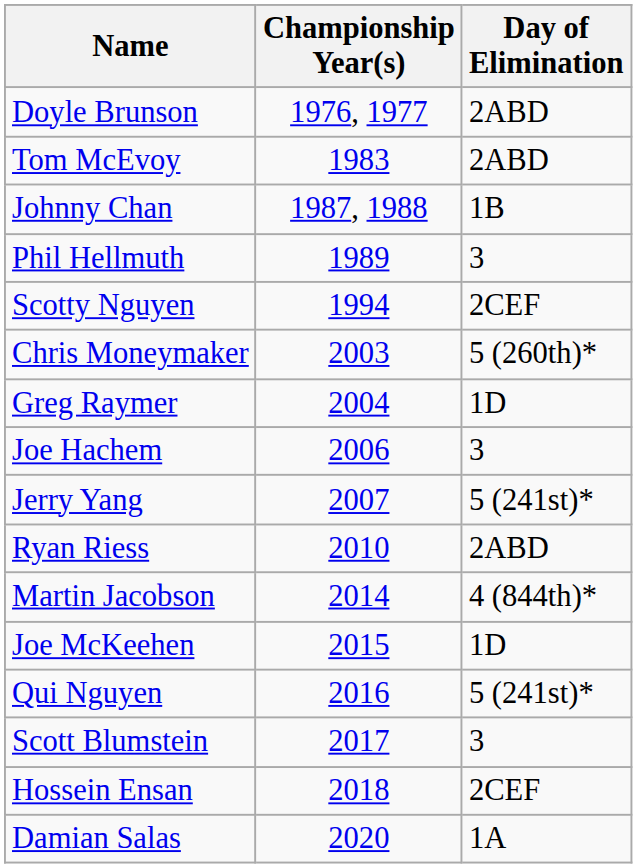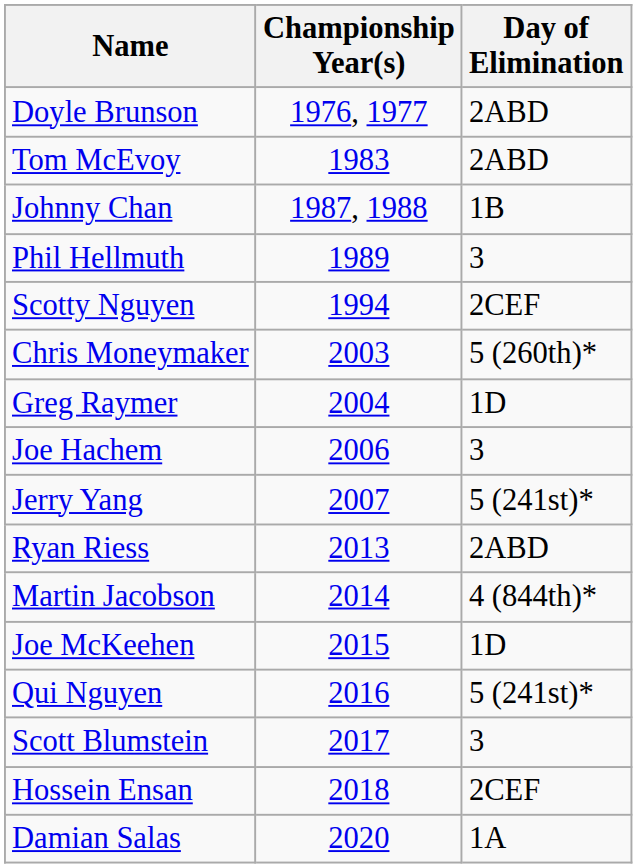Ryan Riess | Championship Year(s): 2010 -> 2013
